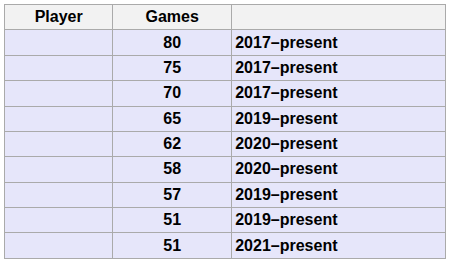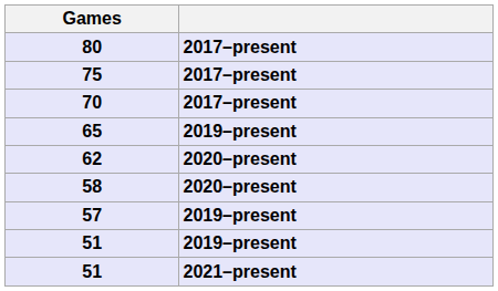- column: Player
